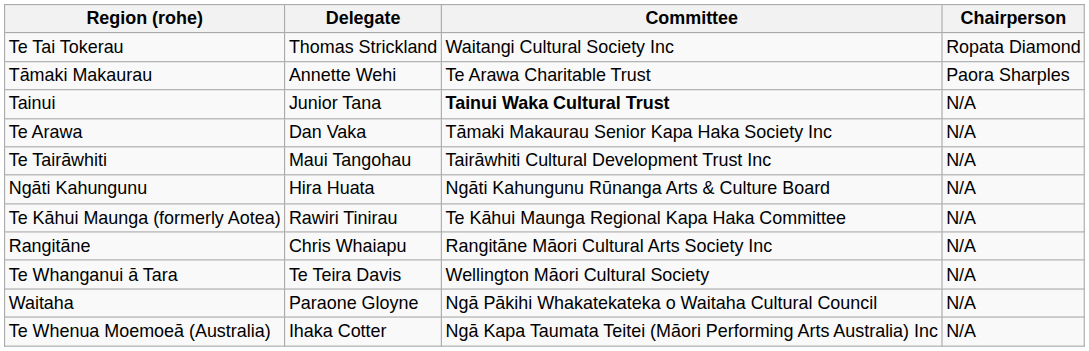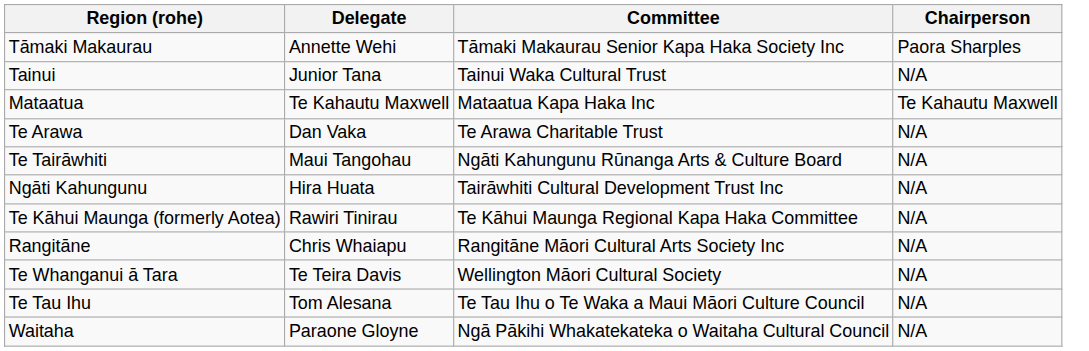- row: Te Tai Tokerau | Thomas Strickland | Waitangi Cultural Society Inc | Ropata Diamond
Tāmaki Makaurau | Committee: Te Arawa Charitable Trust -> Tāmaki Makaurau Senior Kapa Haka Society Inc
Tainui | Committee: bold -> normal
+ row: Mataatua | Te Kahautu Maxwell | Mataatua Kapa Haka Inc | Te Kahautu Maxwell
Te Arawa | Committee: Tāmaki Makaurau Senior Kapa Haka Society Inc -> Te Arawa Charitable Trust
Te Tairāwhiti | Committee: Tairāwhiti Cultural Development Trust Inc -> Ngāti Kahungunu Rūnanga Arts & Culture Board
Ngāti Kahungunu | Committee: Ngāti Kahungunu Rūnanga Arts & Culture Board -> Tairāwhiti Cultural Development Trust Inc
+ row: Te Tau Ihu | Tom Alesana | Te Tau Ihu o Te Waka a Maui Māori Culture Council | N/A
- row: Te Whenua Moemoeā (Australia) | Ihaka Cotter | Ngā Kapa Taumata Teitei (Māori Performing Arts Australia) Inc | N/A
